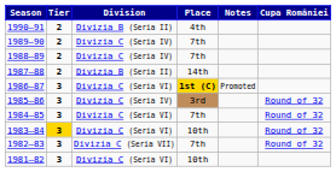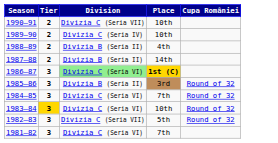- column: Notes | Promoted
1990–91 | Division: Divizia B (Seria II) -> Divizia C (Seria VII)
1990–91 | Place: 4th -> 10th
1989–90 | Place: 7th -> 10th
1988–89 | Division: Divizia C (Seria IV) -> Divizia B (Seria II)
1988–89 | Place: 7th -> 4th
1986–87 | Division: no background -> lightgreen background
1985–86 | Division: Divizia C (Seria IV) -> Divizia B (Seria II)
1982–83 | Place: 7th -> 5th
1981–82 | Place: 10th -> 7th
